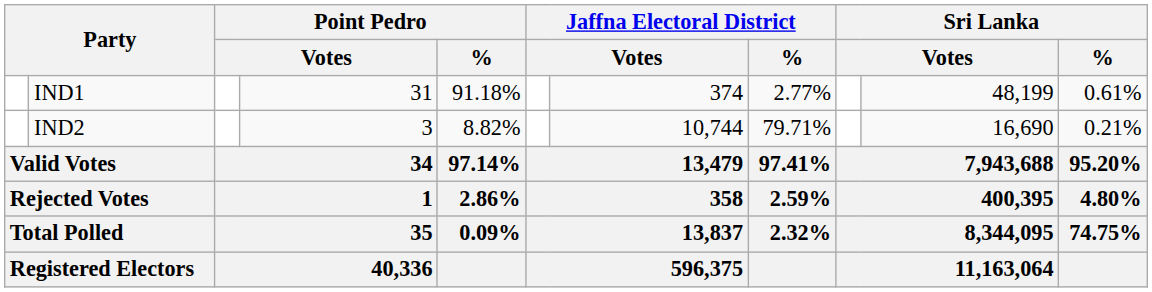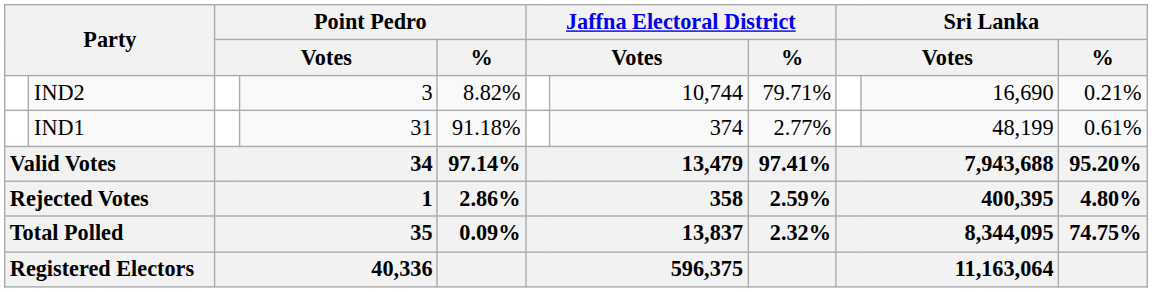rows swapped: IND1 <-> IND2
